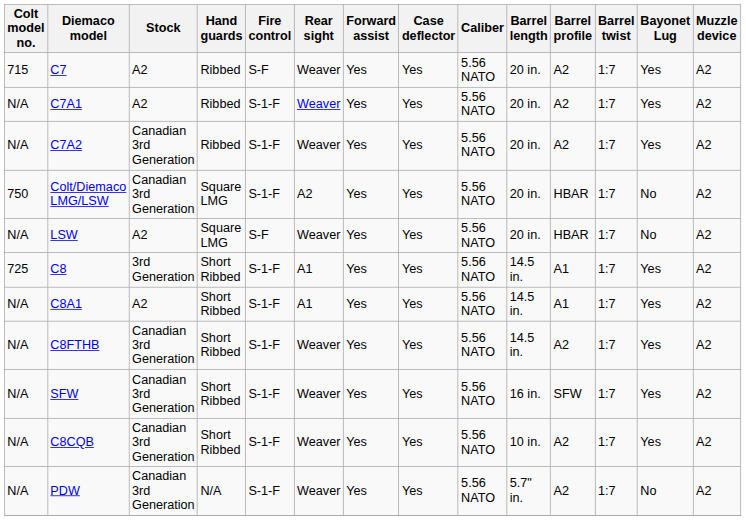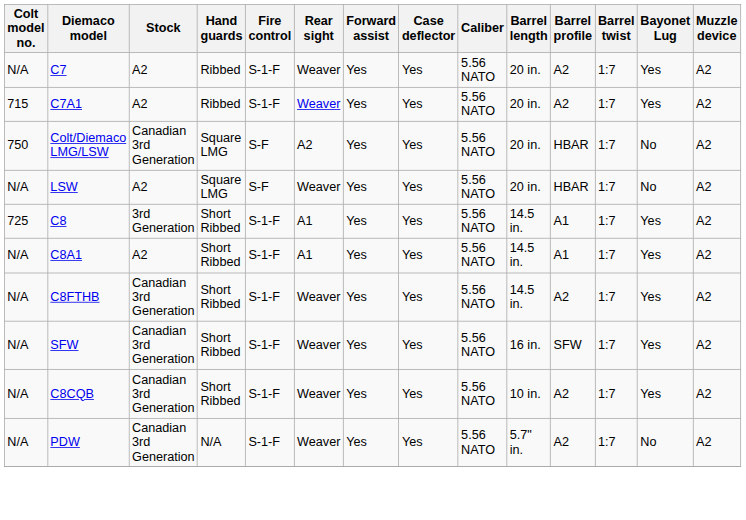C7 | Colt model no.: 715 -> N/A
C7 | Fire control: S-F -> S-1-F
C7A1 | Colt model no.: N/A -> 715
- row: N/A | C7A2 | Canadian 3rd Generation | Ribbed | S-1-F | Weaver | Yes | Yes | 5.56 NATO | 20 in. | A2 | 1:7 | Yes | A2
Colt/Diemaco LMG/LSW | Fire control: S-1-F -> S-F
